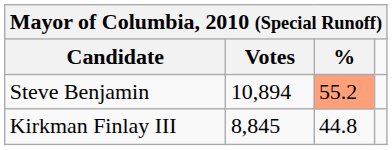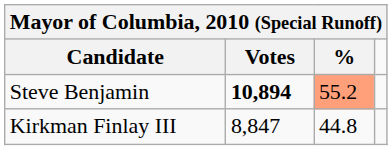Steve Benjamin | Votes: normal -> bold
Kirkman Finlay III | Votes: 8,845 -> 8,847
